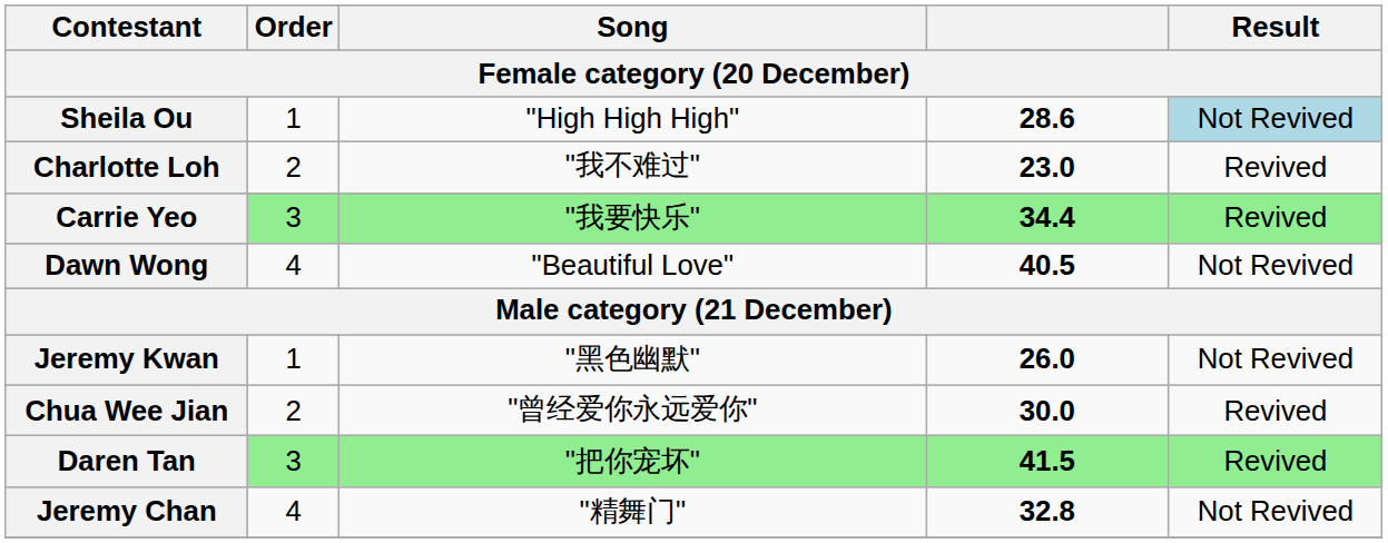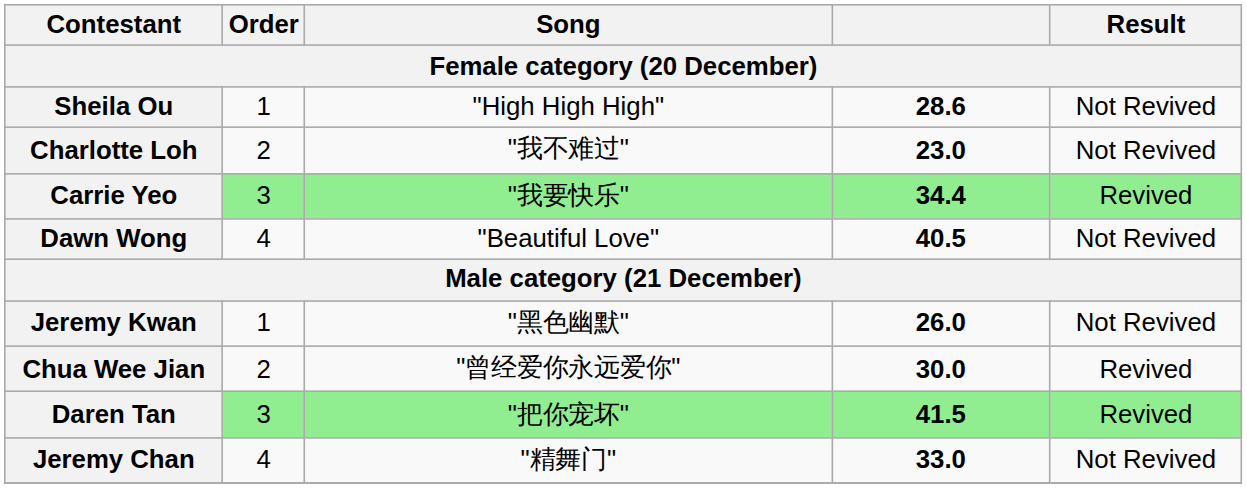Sheila Ou | Result: lightblue background -> no background
Charlotte Loh | Result: Revived -> Not Revived
Jeremy Chan | column 4: 32.8 -> 33.0
